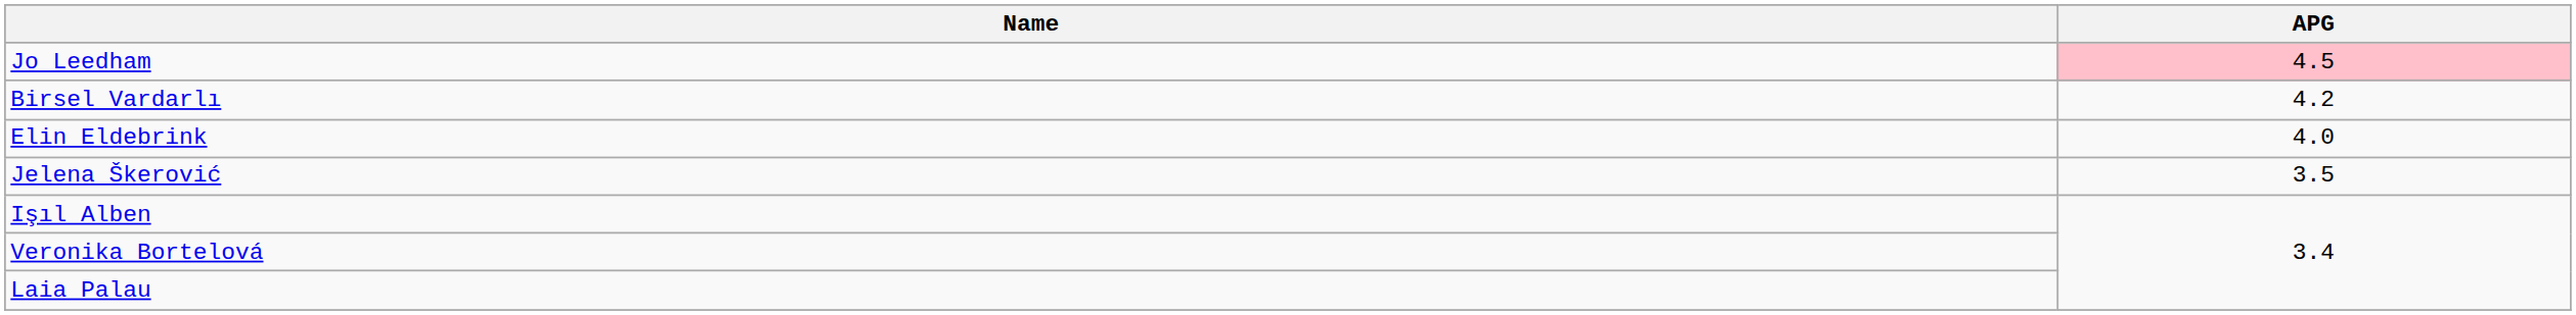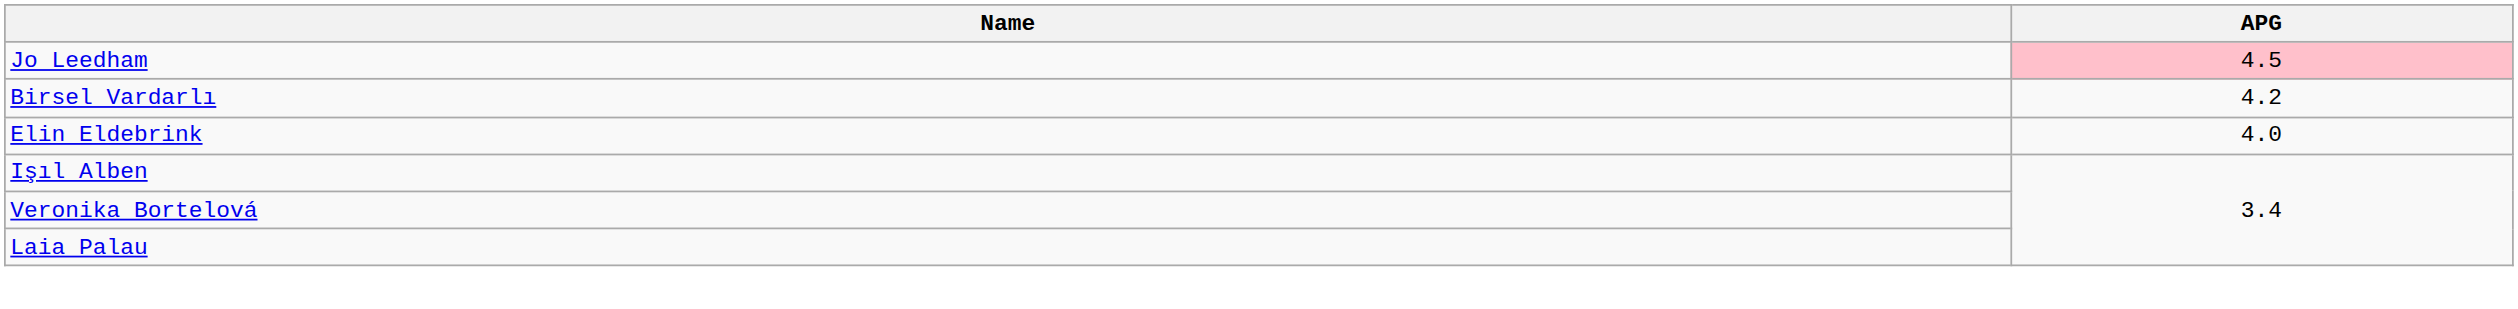- row: Jelena Škerović | 3.5
